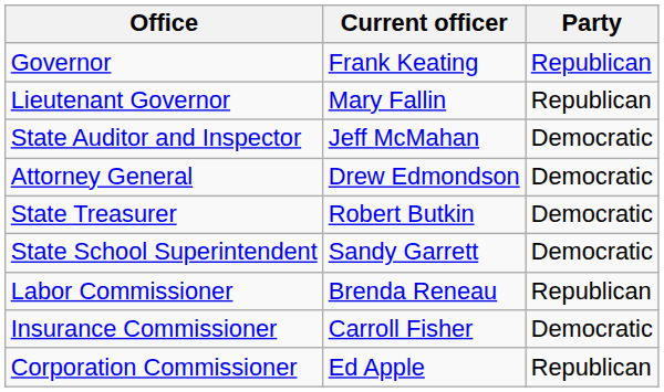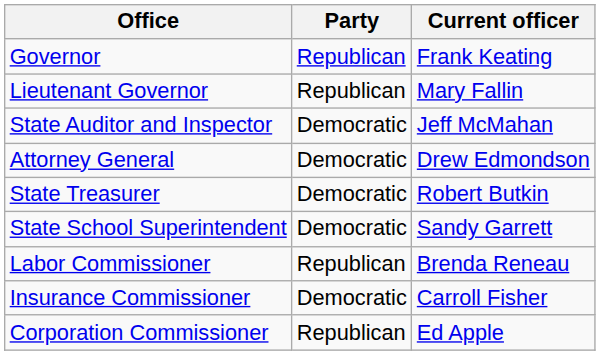columns swapped: Current officer <-> Party
